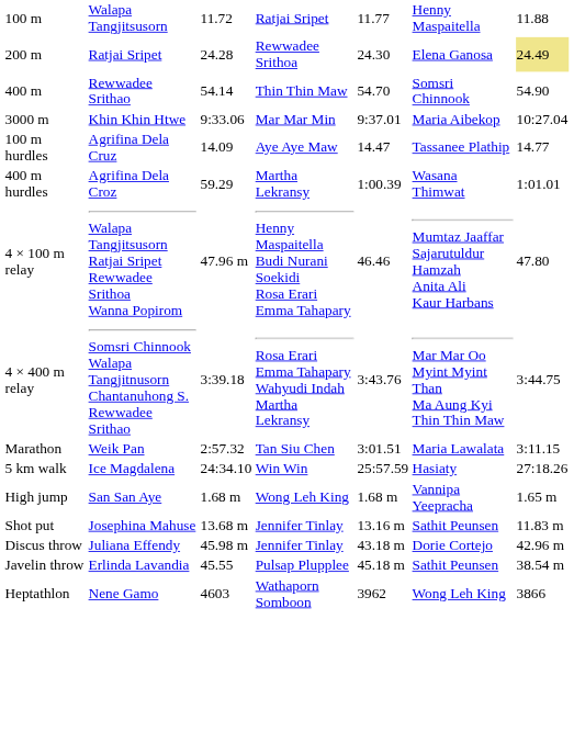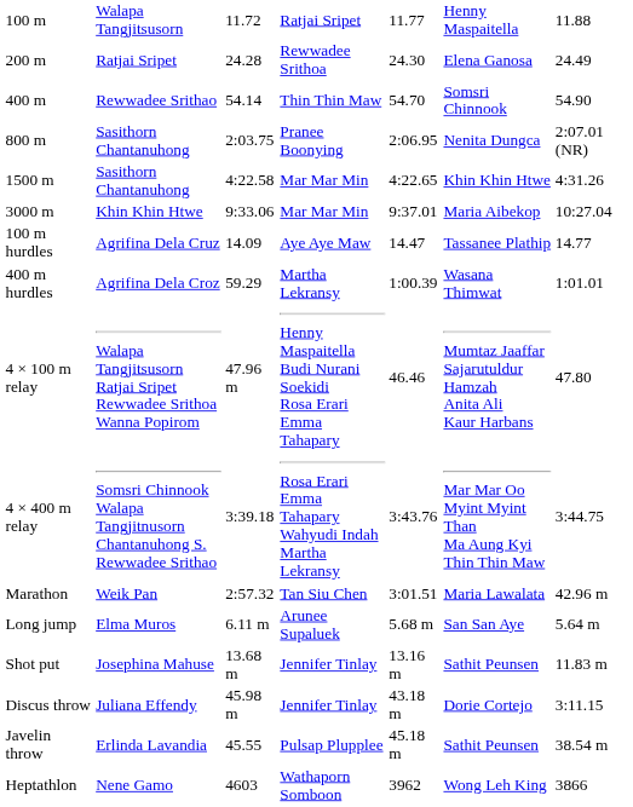200 m | column 7: khaki background -> no background
+ row: 800 m | Sasithorn Chantanuhong | 2:03.75 | Pranee Boonying | 2:06.95 | Nenita Dungca | 2:07.01 (NR)
+ row: 1500 m | Sasithorn Chantanuhong | 4:22.58 | Mar Mar Min | 4:22.65 | Khin Khin Htwe | 4:31.26
Marathon | column 7: 3:11.15 -> 42.96 m
- row: 5 km walk | Ice Magdalena | 24:34.10 | Win Win | 25:57.59 | Hasiaty | 27:18.26
+ row: Long jump | Elma Muros | 6.11 m | Arunee Supaluek | 5.68 m | San San Aye | 5.64 m
- row: High jump | San San Aye | 1.68 m | Wong Leh King | 1.68 m | Vannipa Yeepracha | 1.65 m
Discus throw | column 7: 42.96 m -> 3:11.15
